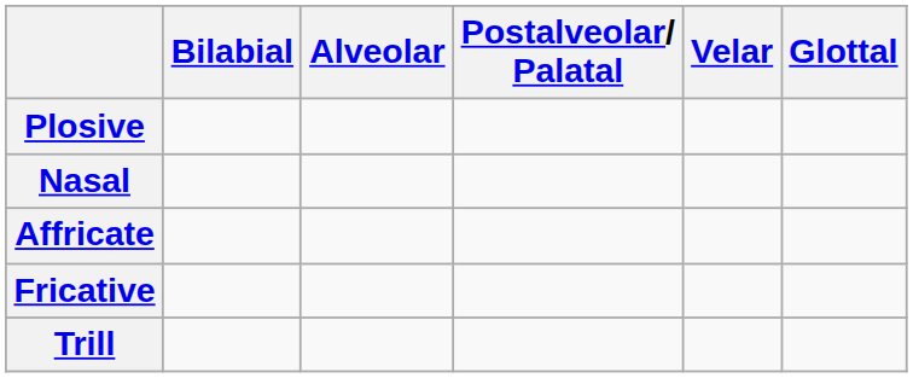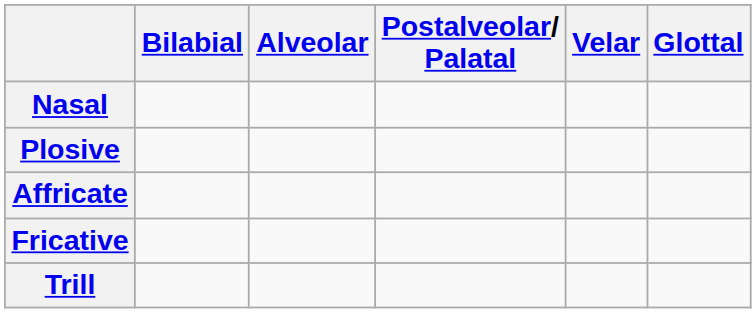rows swapped: Nasal <-> Plosive
